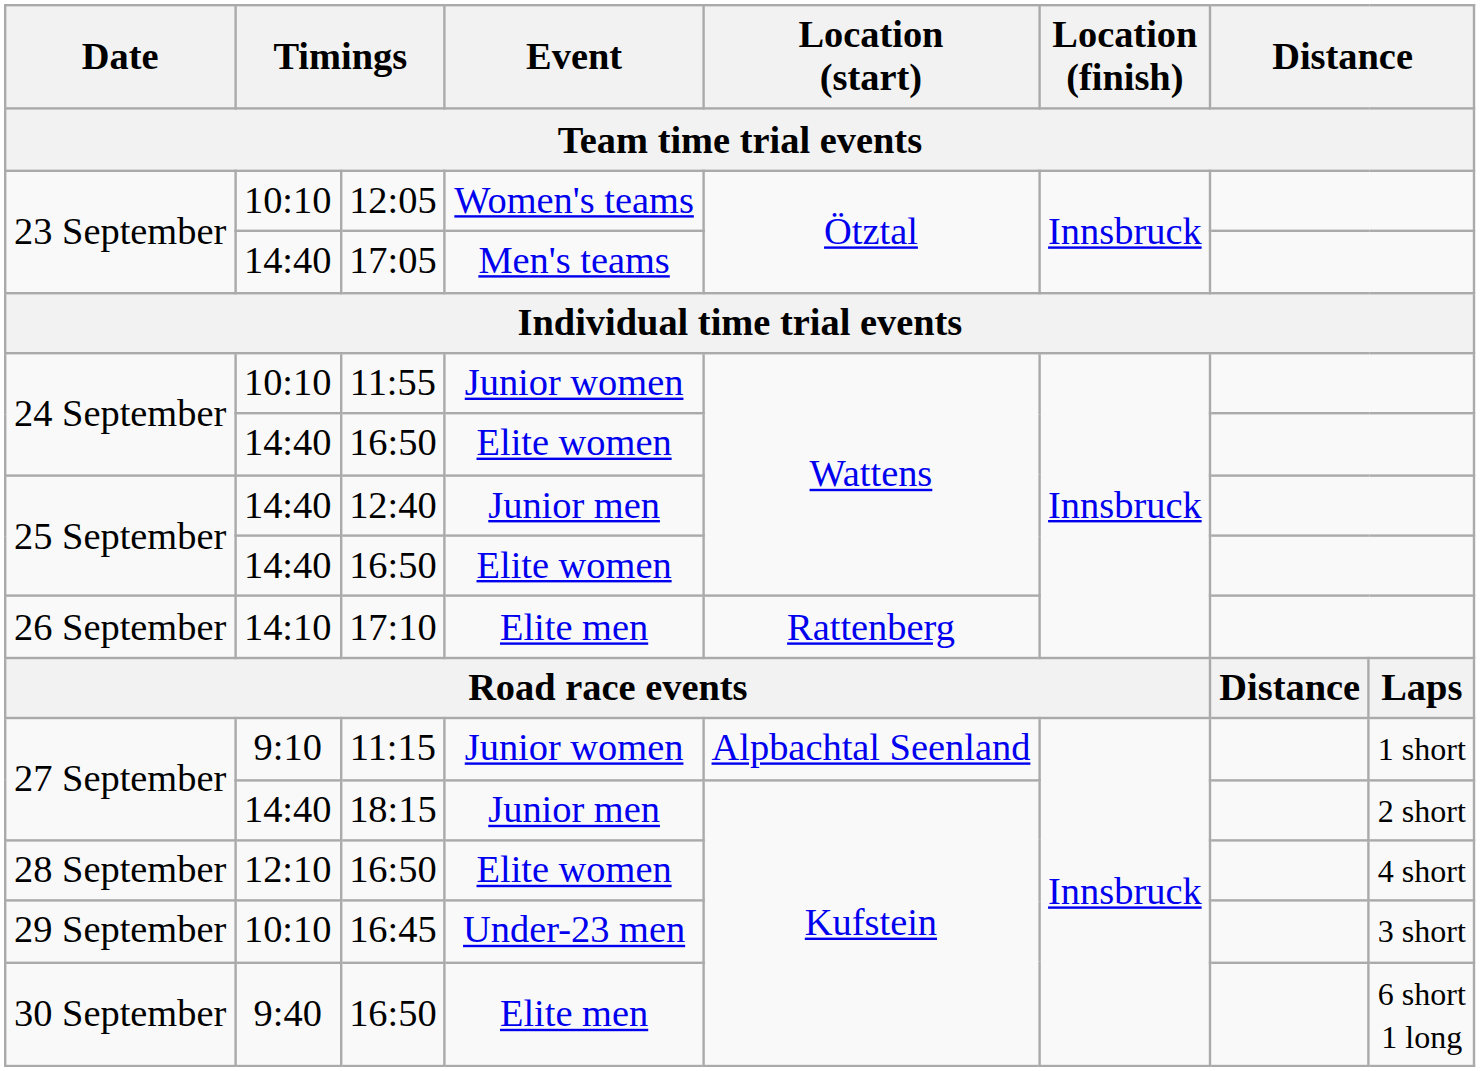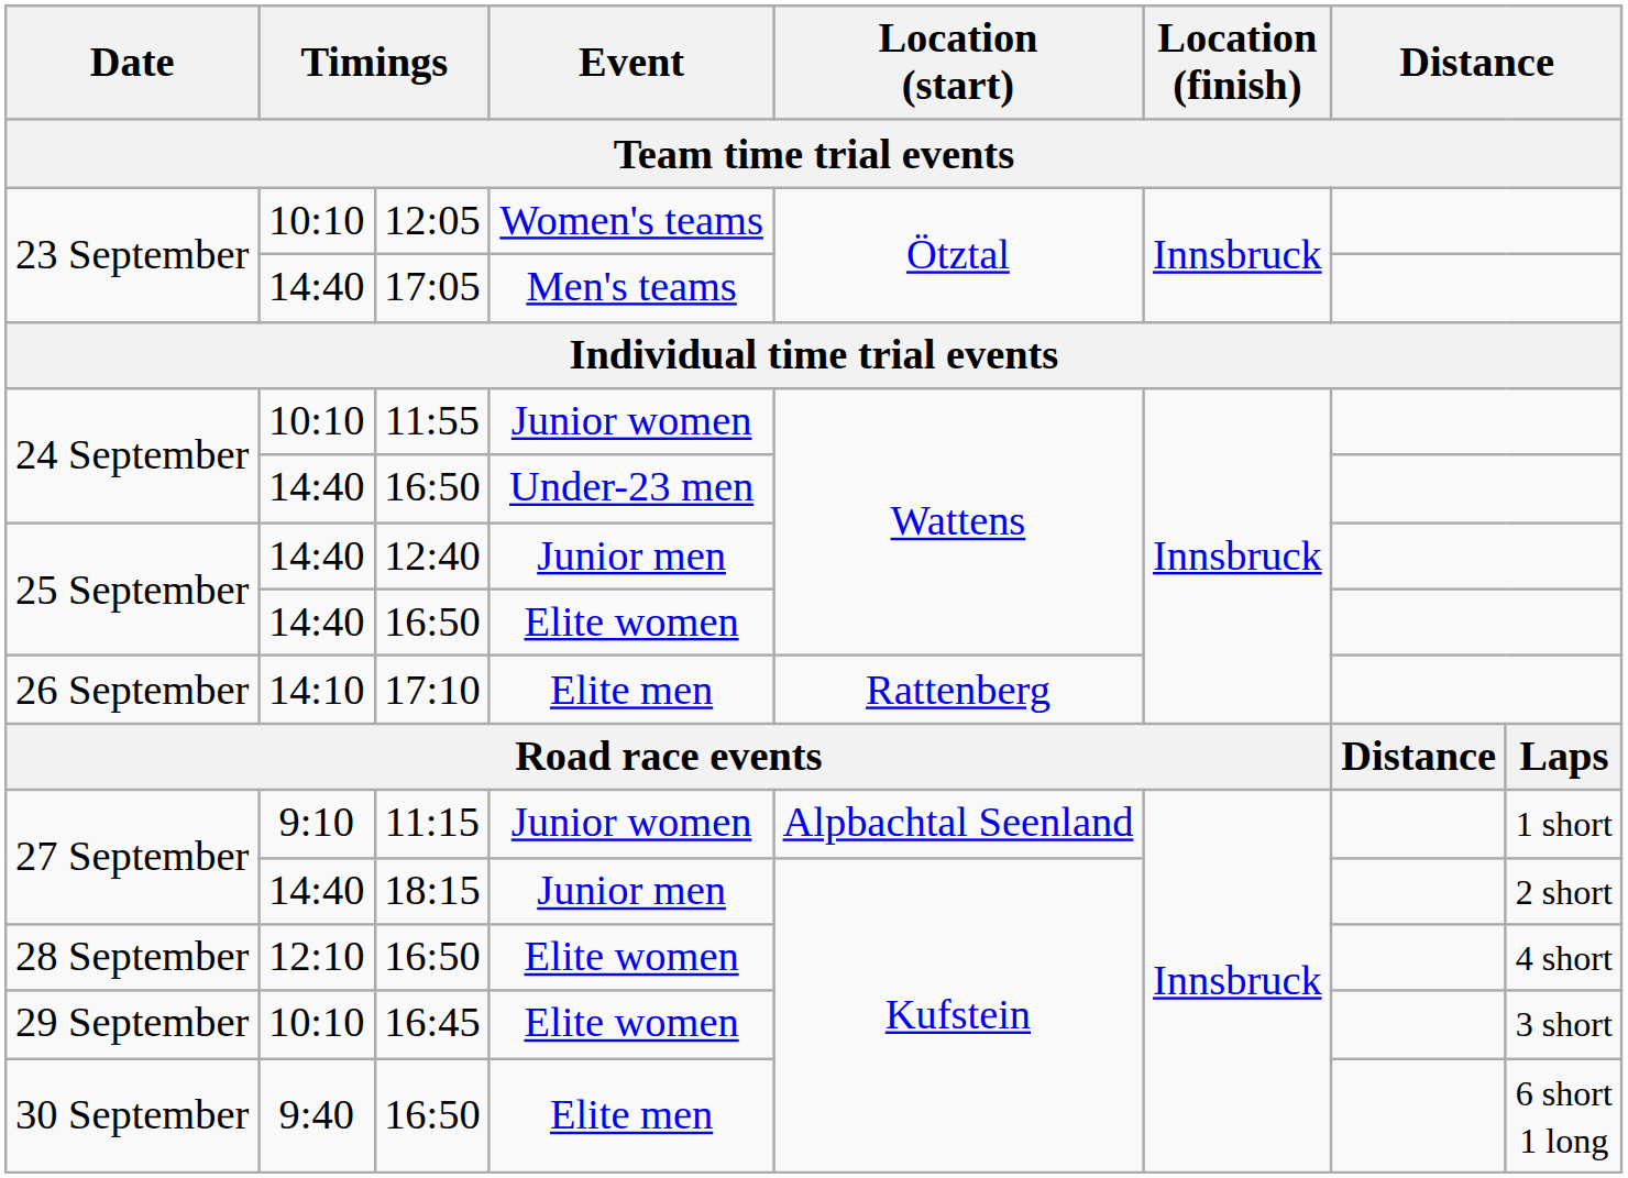24 September / 16:50 | Event: Elite women -> Under-23 men
16:45 | Event: Under-23 men -> Elite women
